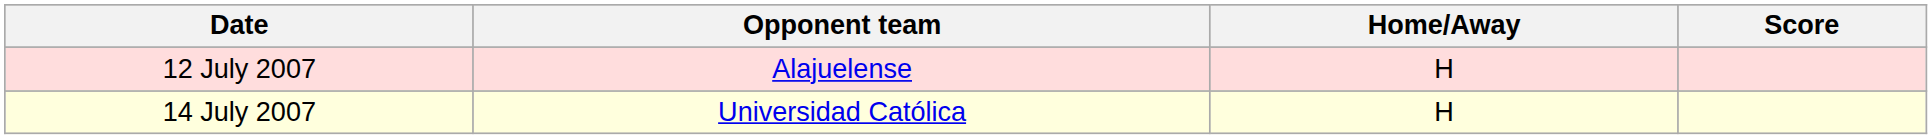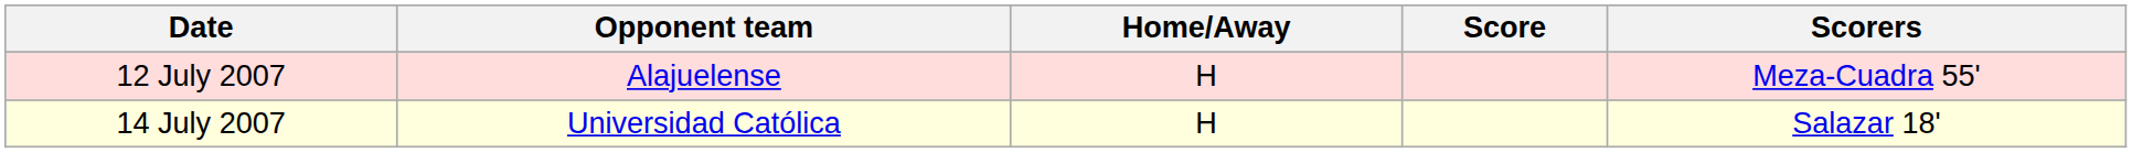+ column: Scorers | Meza-Cuadra 55' | Salazar 18'
